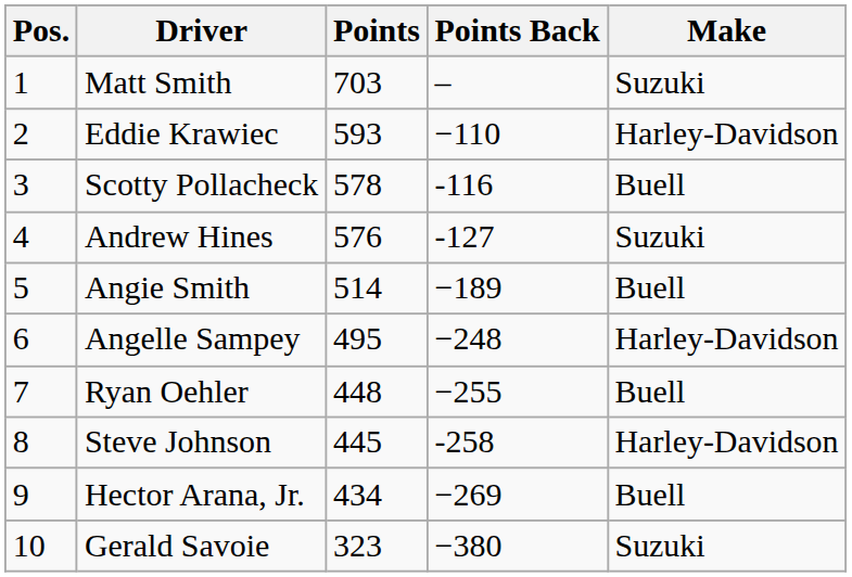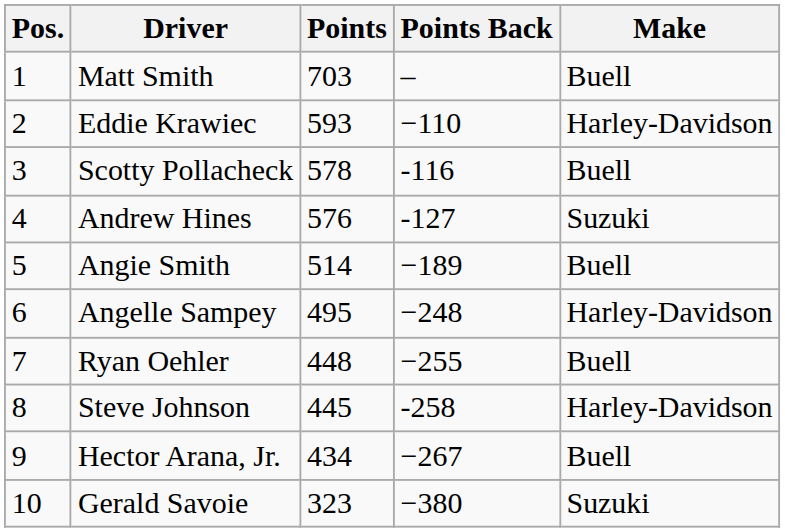Matt Smith | Make: Suzuki -> Buell
Hector Arana, Jr. | Points Back: −269 -> −267
